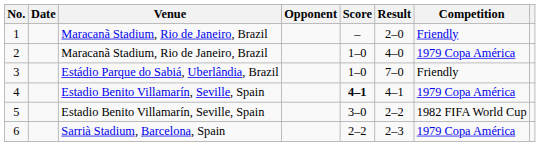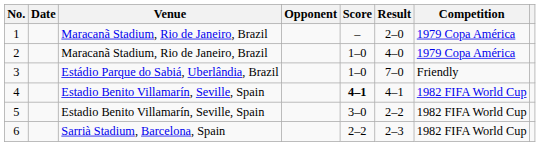1 | Competition: Friendly -> 1979 Copa América
4 | Competition: 1979 Copa América -> 1982 FIFA World Cup
6 | Competition: 1979 Copa América -> 1982 FIFA World Cup
